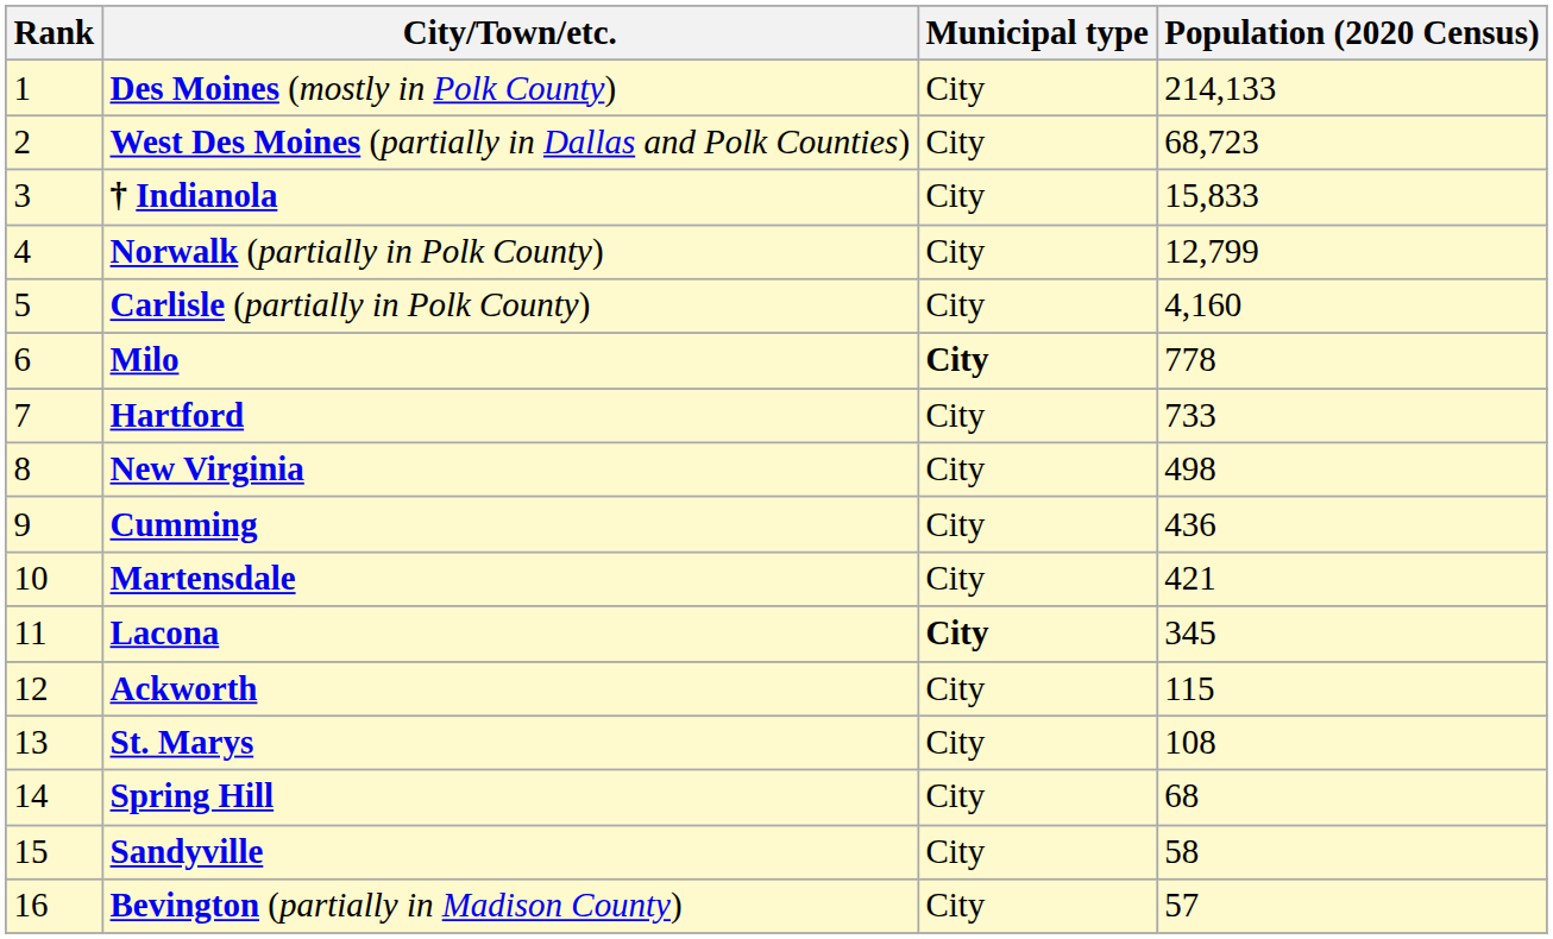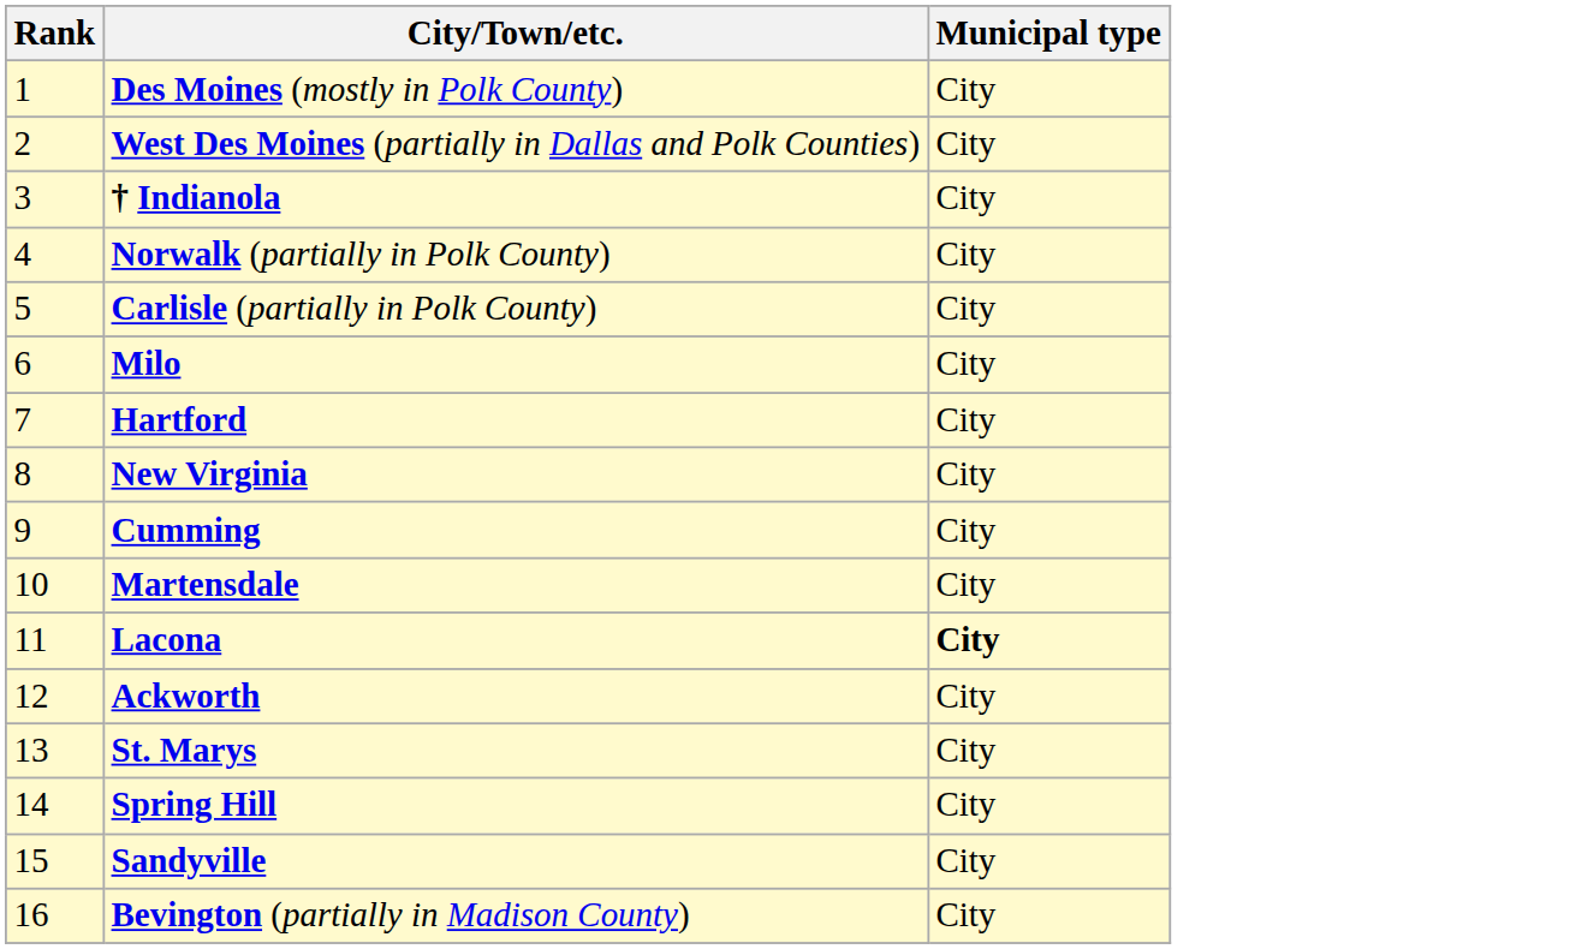- column: Population (2020 Census) | 214,133 | 68,723 | 15,833 | 12,799 | 4,160 | 778 | 733 | 498 | 436 | 421 | 345 | 115 | 108 | 68 | 58 | 57
Milo | Municipal type: bold -> normal
